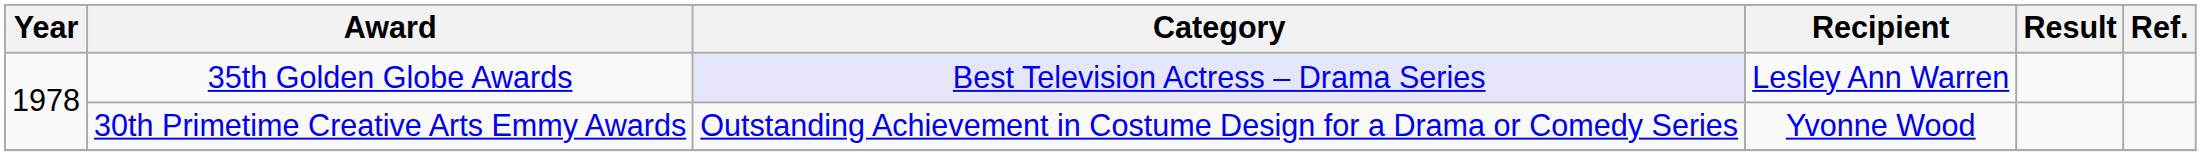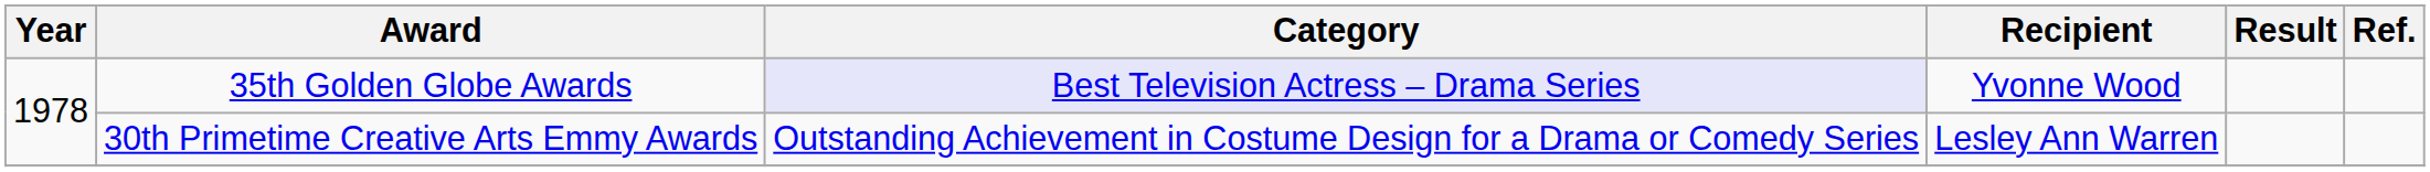35th Golden Globe Awards | Recipient: Lesley Ann Warren -> Yvonne Wood
30th Primetime Creative Arts Emmy Awards | Recipient: Yvonne Wood -> Lesley Ann Warren
